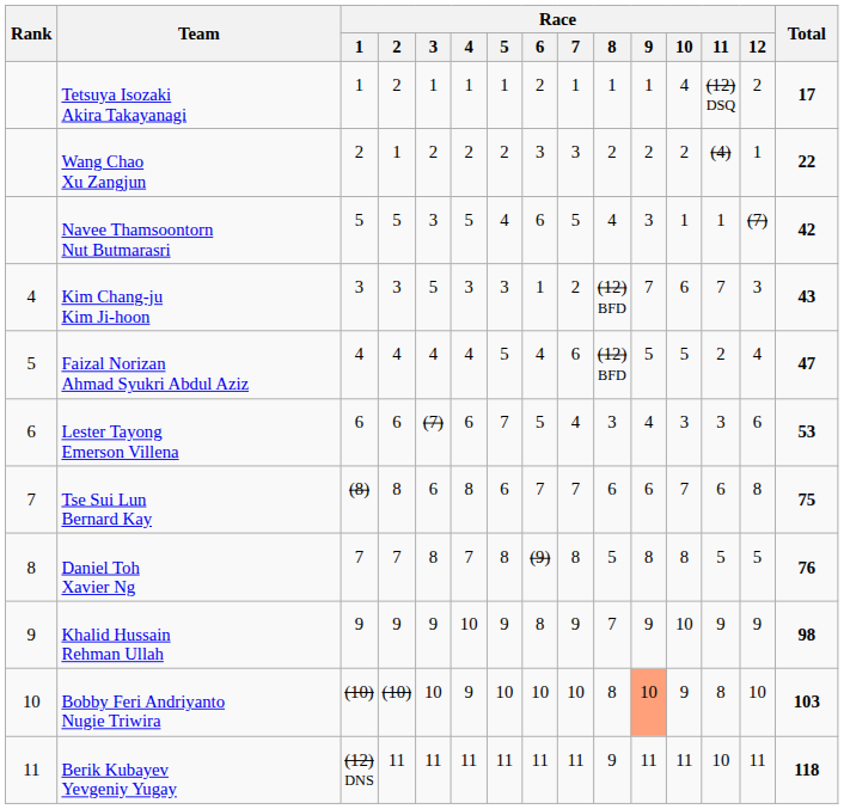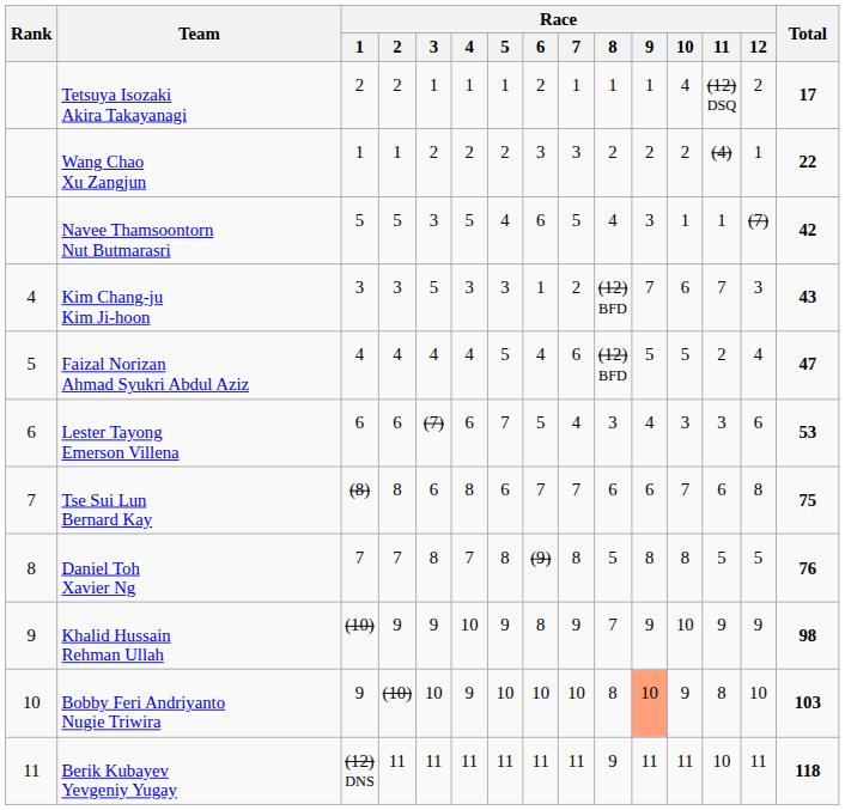Tetsuya Isozaki Akira Takayanagi | Race / 1: 1 -> 2
Wang Chao Xu Zangjun | Race / 1: 2 -> 1
Khalid Hussain Rehman Ullah | Race / 1: 9 -> (10)
Bobby Feri Andriyanto Nugie Triwira | Race / 1: (10) -> 9
